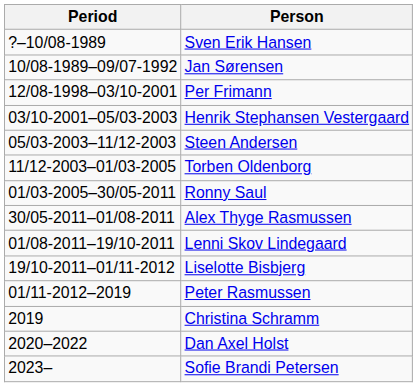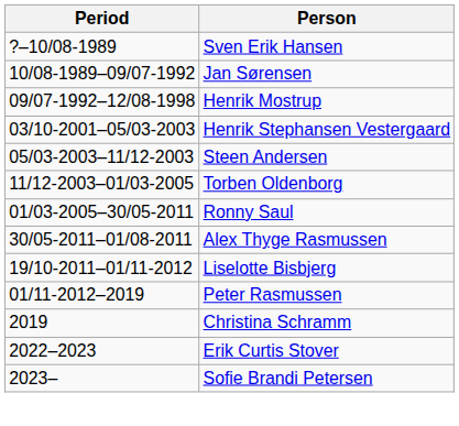+ row: 09/07-1992–12/08-1998 | Henrik Mostrup
- row: 12/08-1998–03/10-2001 | Per Frimann
- row: 01/08-2011–19/10-2011 | Lenni Skov Lindegaard
- row: 2020–2022 | Dan Axel Holst
+ row: 2022–2023 | Erik Curtis Stover
